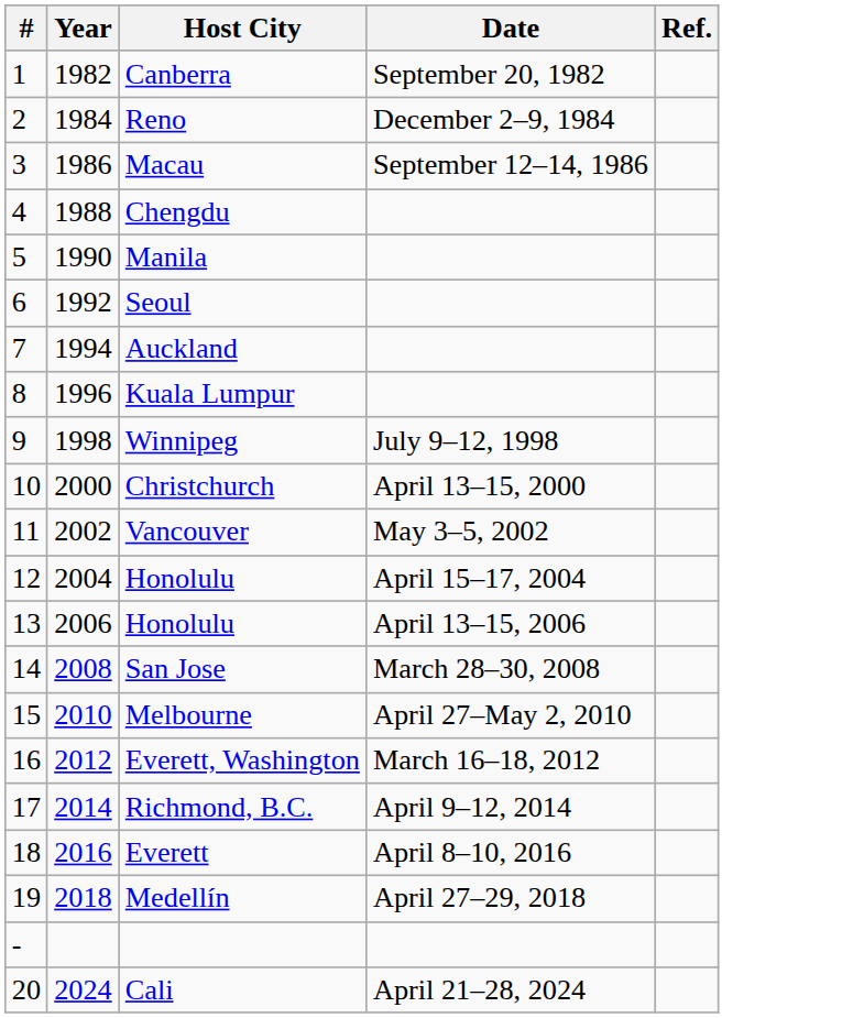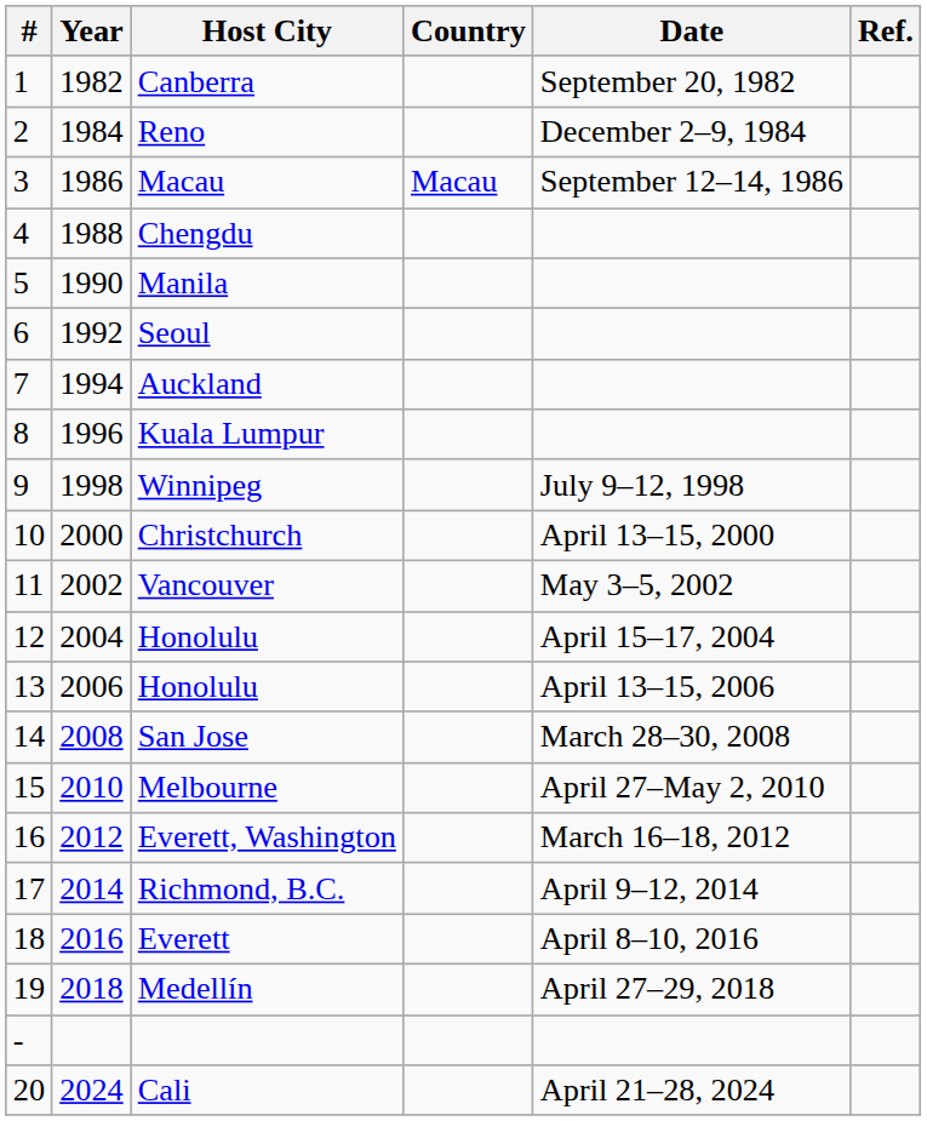+ column: Country | Macau
